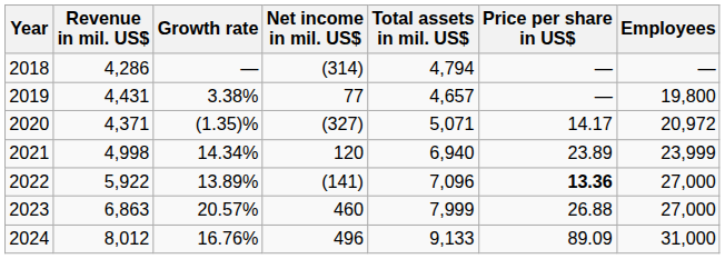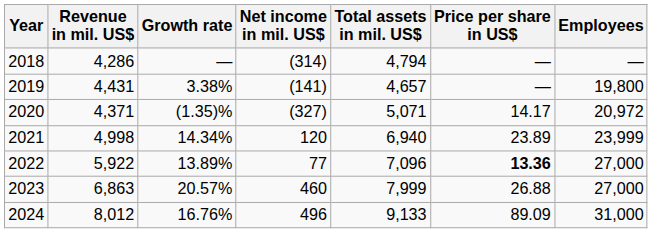2019 | Net income in mil. US$: 77 -> (141)
2022 | Net income in mil. US$: (141) -> 77
